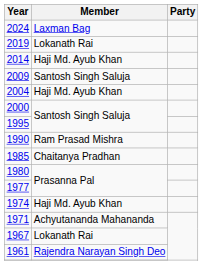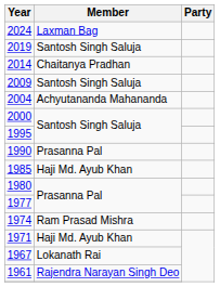2019 | Member: Lokanath Rai -> Santosh Singh Saluja
2014 | Member: Haji Md. Ayub Khan -> Chaitanya Pradhan
2004 | Member: Haji Md. Ayub Khan -> Achyutananda Mahananda
1990 | Member: Ram Prasad Mishra -> Prasanna Pal
1985 | Member: Chaitanya Pradhan -> Haji Md. Ayub Khan
1974 | Member: Haji Md. Ayub Khan -> Ram Prasad Mishra
1971 | Member: Achyutananda Mahananda -> Haji Md. Ayub Khan
